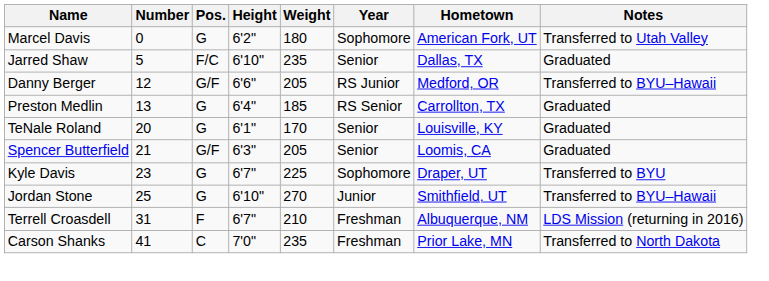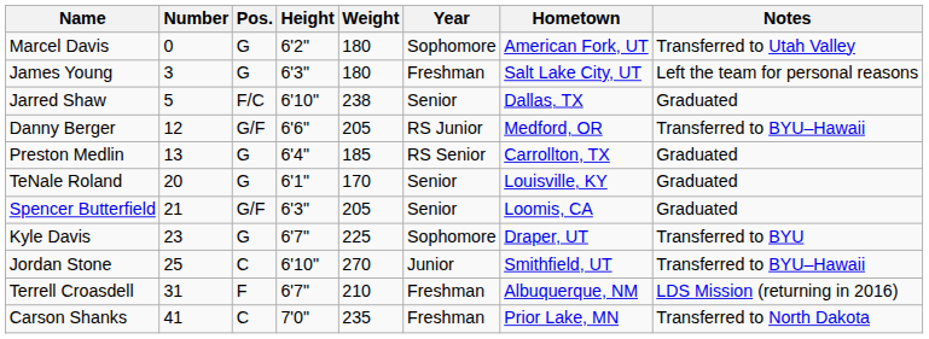+ row: James Young | 3 | G | 6'3" | 180 | Freshman | Salt Lake City, UT | Left the team for personal reasons
Jarred Shaw | Weight: 235 -> 238
Jordan Stone | Pos.: G -> C
